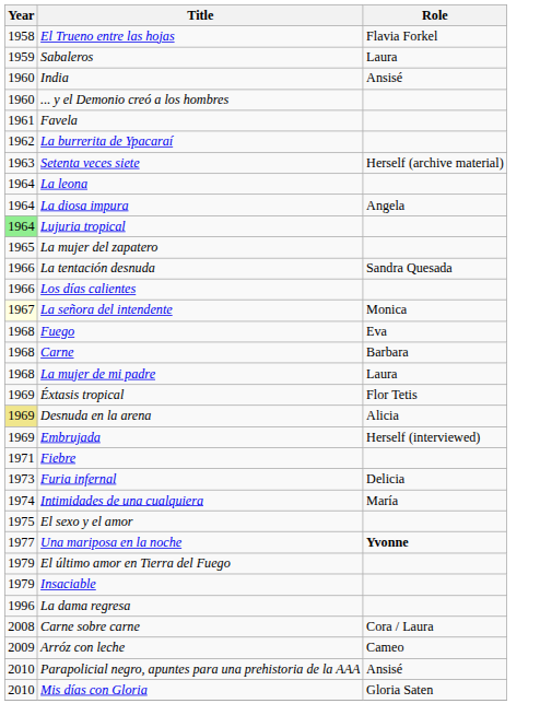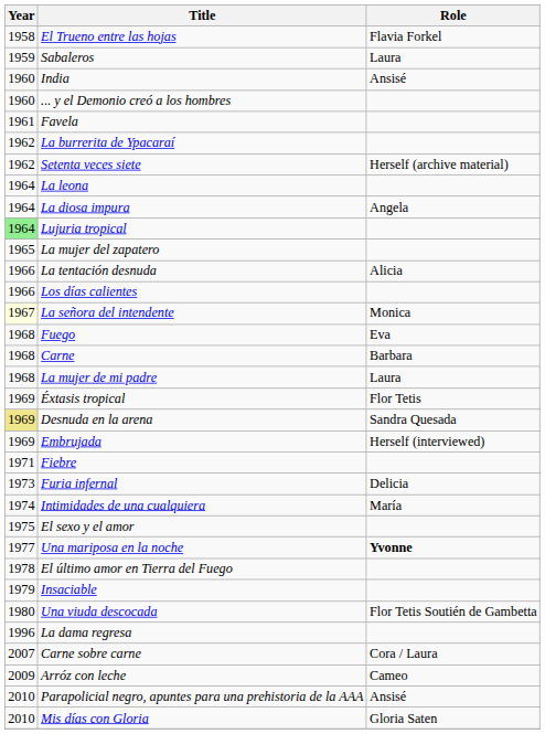Setenta veces siete | Year: 1963 -> 1962
La tentación desnuda | Role: Sandra Quesada -> Alicia
Desnuda en la arena | Role: Alicia -> Sandra Quesada
El último amor en Tierra del Fuego | Year: 1979 -> 1978
+ row: 1980 | Una viuda descocada | Flor Tetis Soutién de Gambetta
Carne sobre carne | Year: 2008 -> 2007
